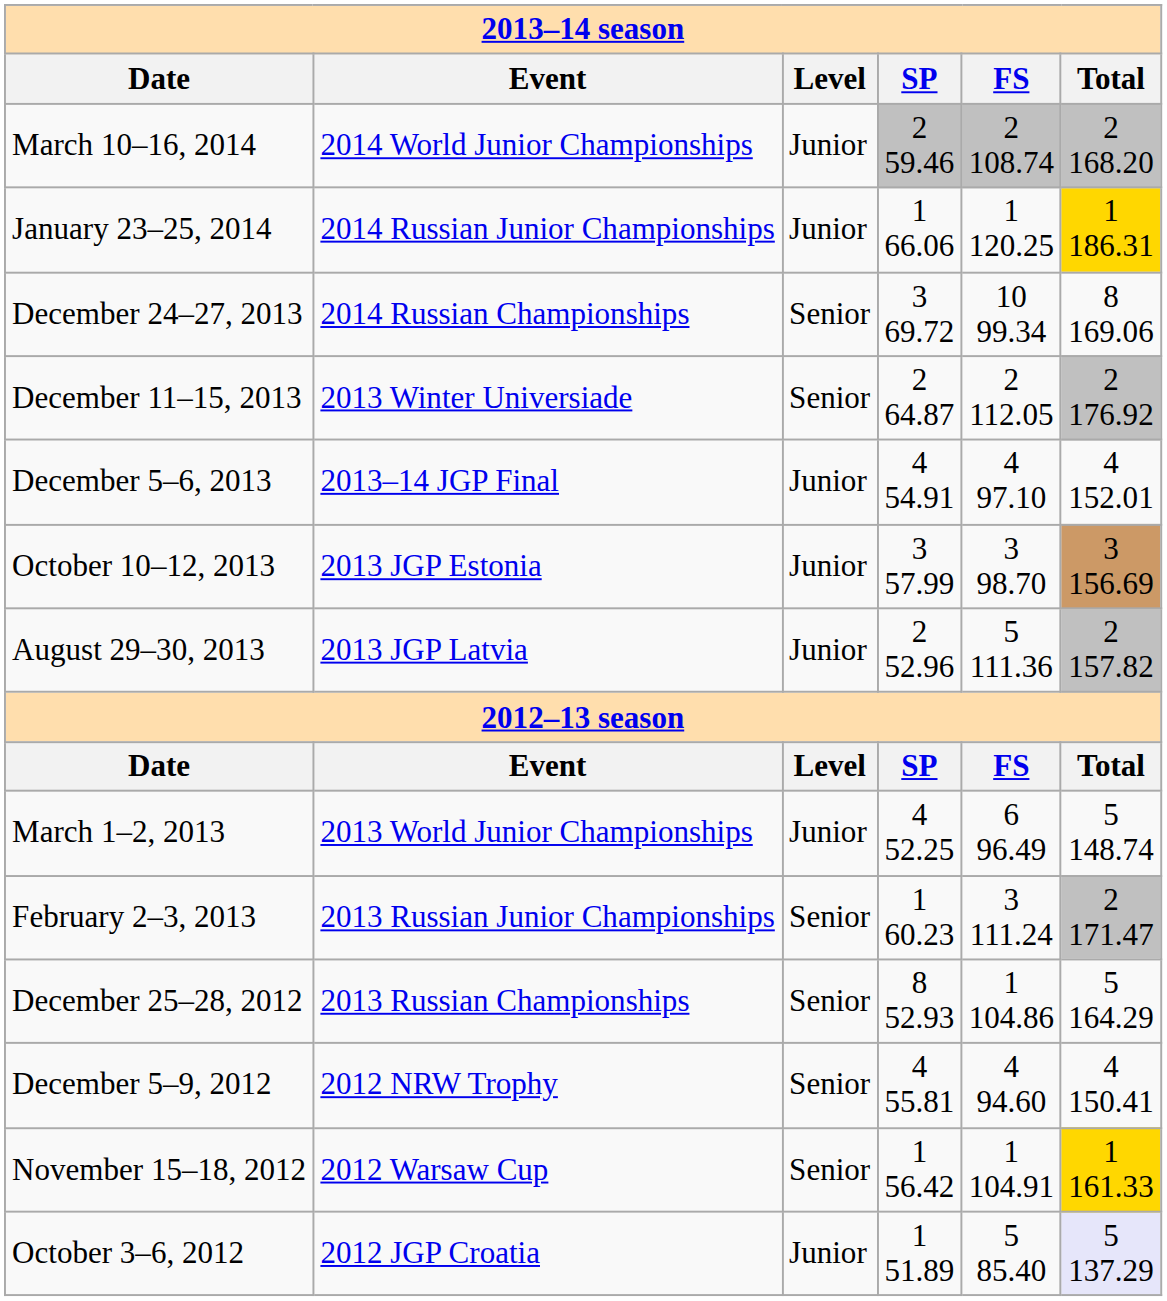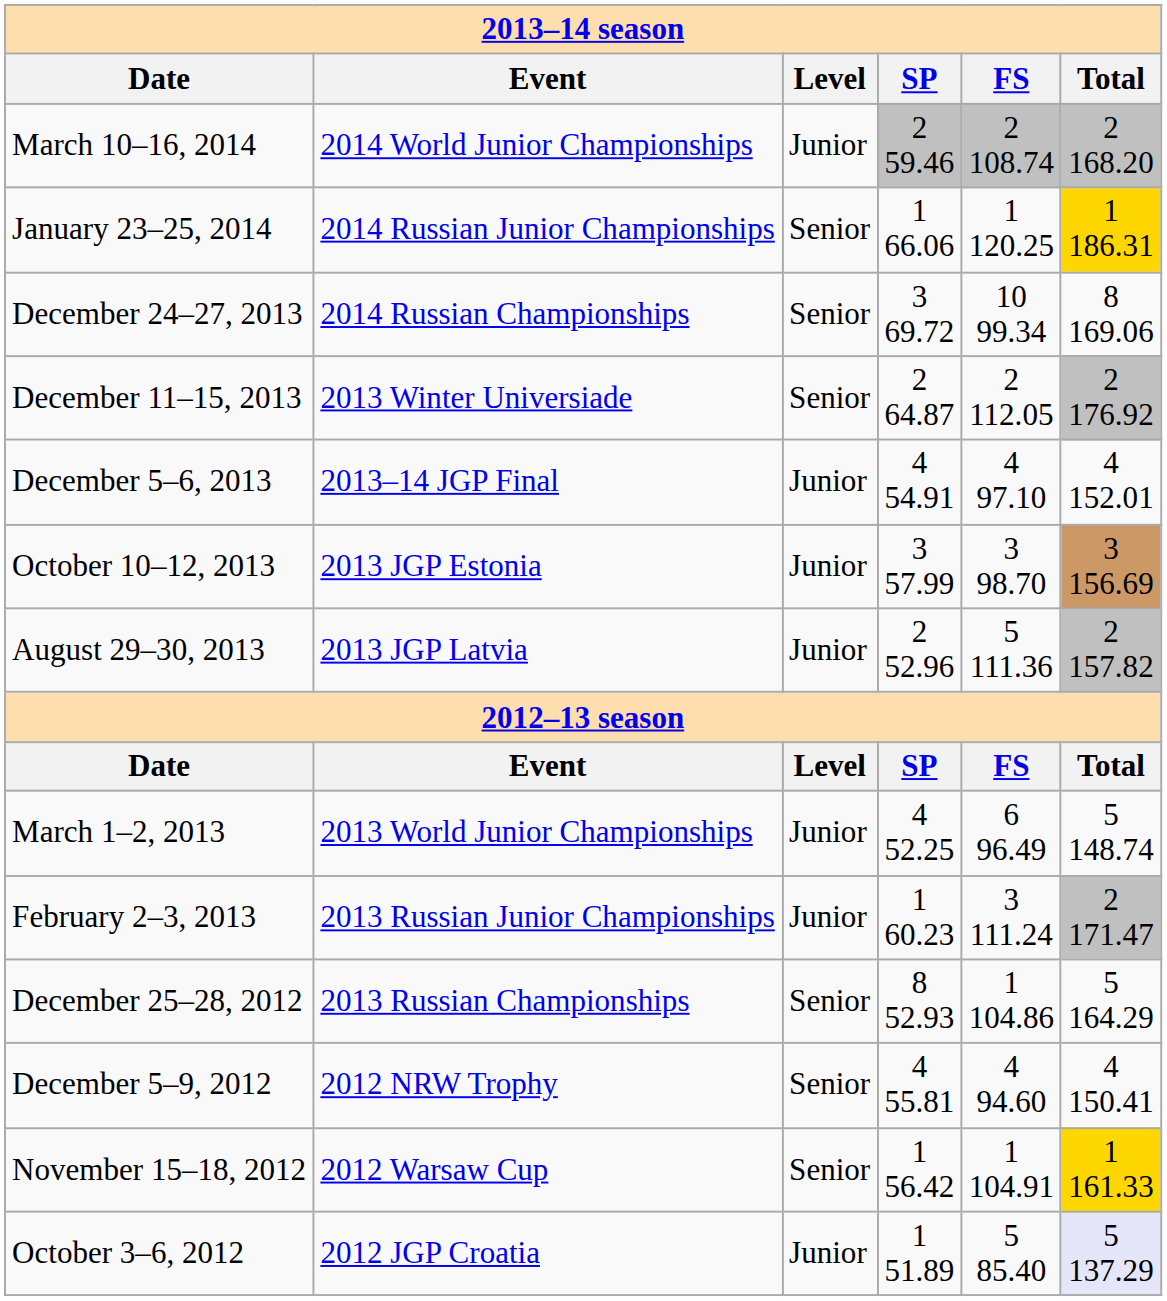January 23–25, 2014 | column 3: Junior -> Senior
February 2–3, 2013 | column 3: Senior -> Junior
